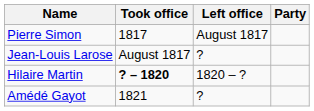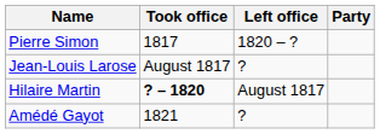Pierre Simon | Left office: August 1817 -> 1820 – ?
Hilaire Martin | Left office: 1820 – ? -> August 1817
